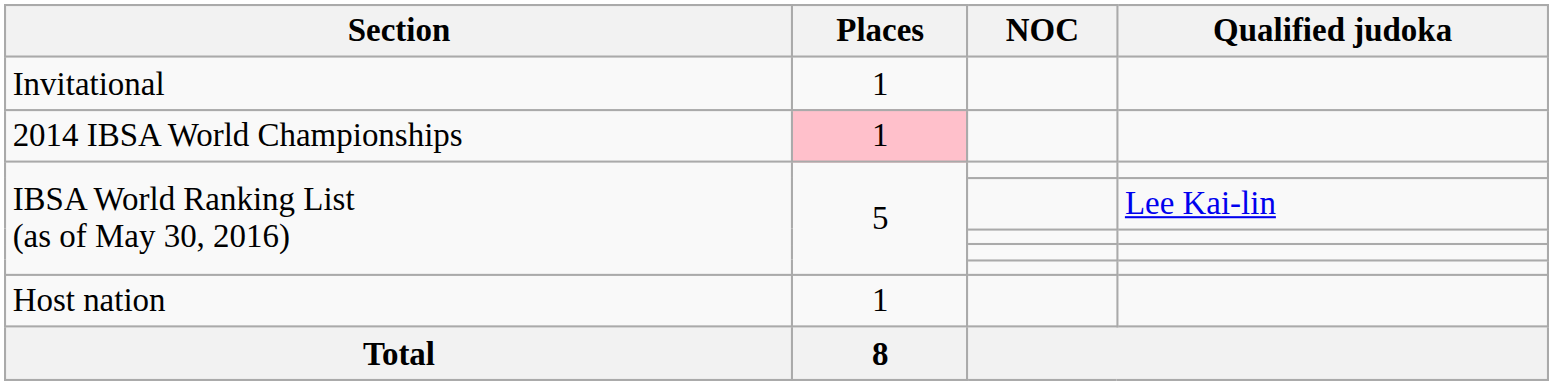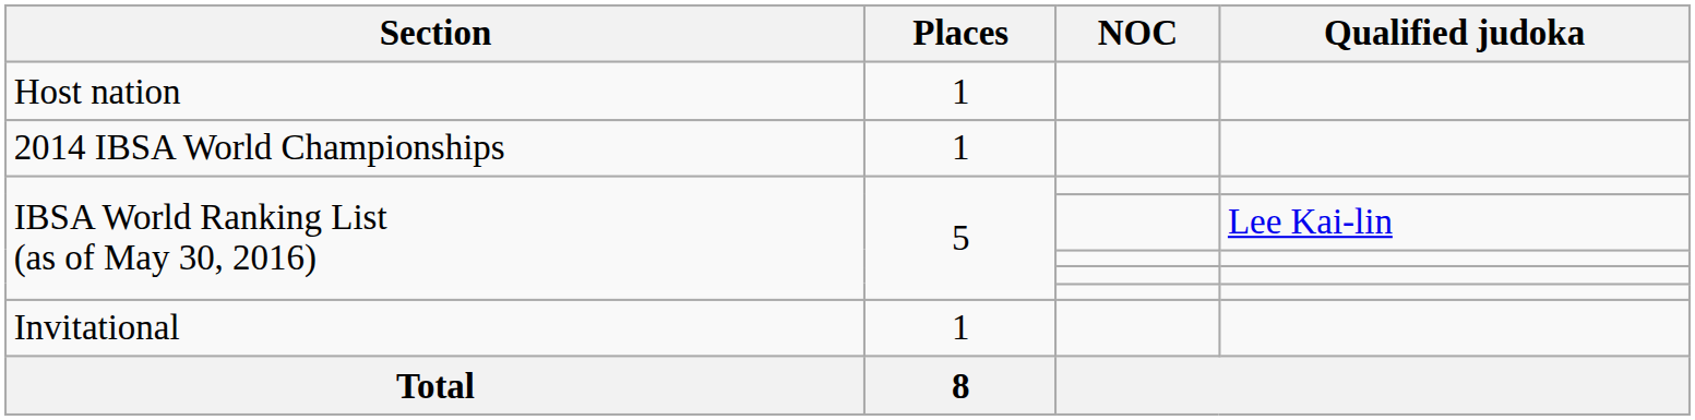rows swapped: Host nation <-> Invitational
2014 IBSA World Championships | Places: pink background -> no background
